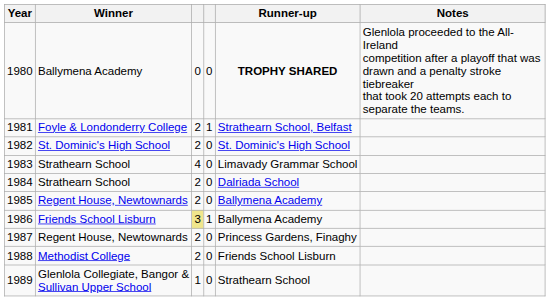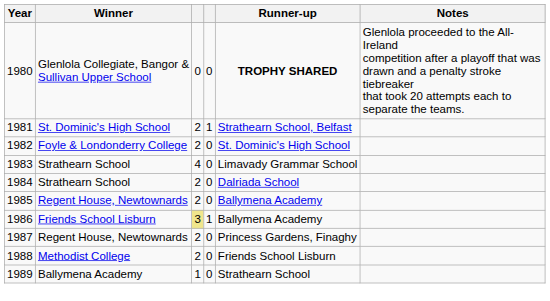1980 | Winner: Ballymena Academy -> Glenlola Collegiate, Bangor & Sullivan Upper School
1981 | Winner: Foyle & Londonderry College -> St. Dominic's High School
1982 | Winner: St. Dominic's High School -> Foyle & Londonderry College
1989 | Winner: Glenlola Collegiate, Bangor & Sullivan Upper School -> Ballymena Academy
